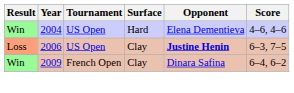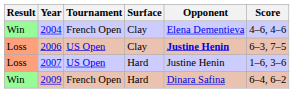2004 | Tournament: US Open -> French Open
2004 | Surface: Hard -> Clay
+ row: Loss | 2007 | US Open | Hard | Justine Henin | 1–6, 3–6
2009 | Surface: Clay -> Hard
